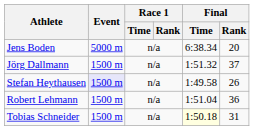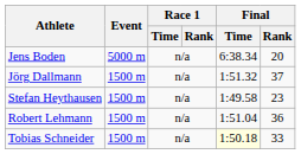Stefan Heythausen | Event: lavender background -> no background
Stefan Heythausen | Final / Rank: 26 -> 23
Tobias Schneider | Final / Rank: 31 -> 33
